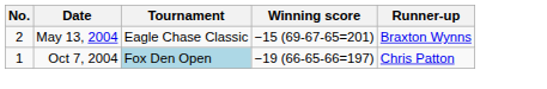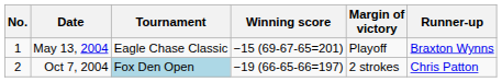+ column: Margin of victory | Playoff | 2 strokes
May 13, 2004 | No.: 2 -> 1
Oct 7, 2004 | No.: 1 -> 2
